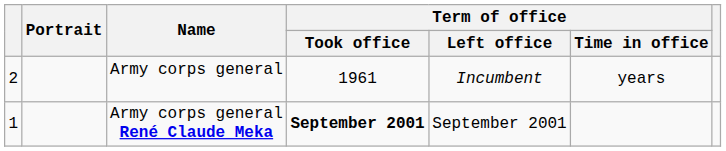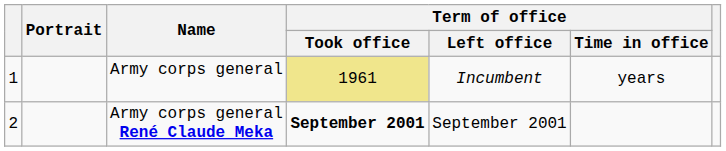Army corps general | column 1: 2 -> 1
Army corps general | Term of office / Took office: no background -> khaki background
Army corps general René Claude Meka | column 1: 1 -> 2
